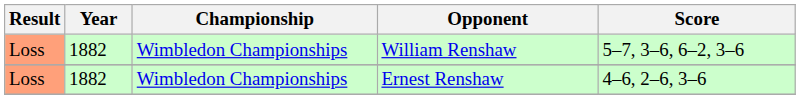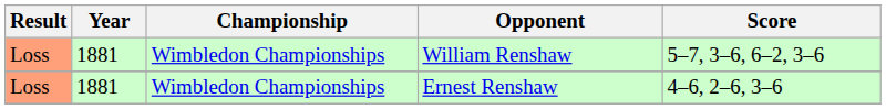William Renshaw | Year: 1882 -> 1881
Ernest Renshaw | Year: 1882 -> 1881
